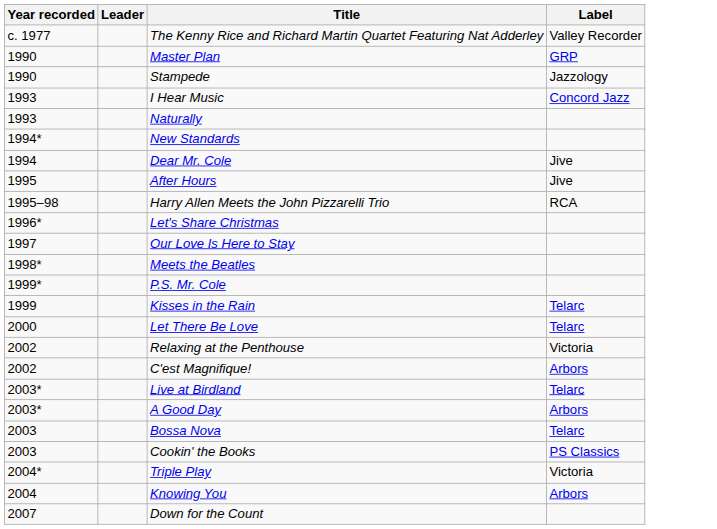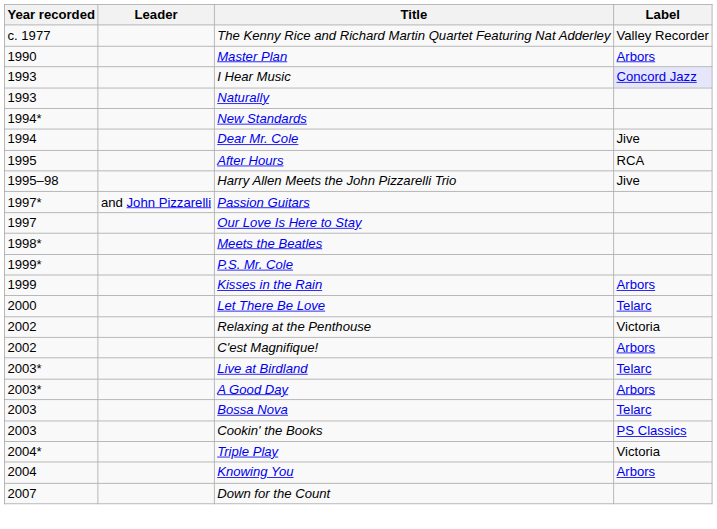Master Plan | Label: GRP -> Arbors
- row: 1990 | Stampede | Jazzology
I Hear Music | Label: no background -> lavender background
After Hours | Label: Jive -> RCA
Harry Allen Meets the John Pizzarelli Trio | Label: RCA -> Jive
- row: 1996* | Let's Share Christmas
+ row: 1997* | and John Pizzarelli | Passion Guitars
Kisses in the Rain | Label: Telarc -> Arbors
